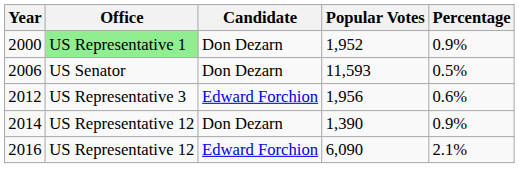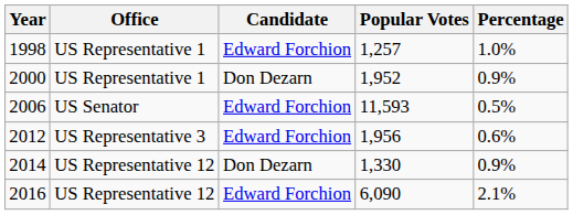+ row: 1998 | US Representative 1 | Edward Forchion | 1,257 | 1.0%
2000 | Office: lightgreen background -> no background
2006 | Candidate: Don Dezarn -> Edward Forchion
2014 | Popular Votes: 1,390 -> 1,330
